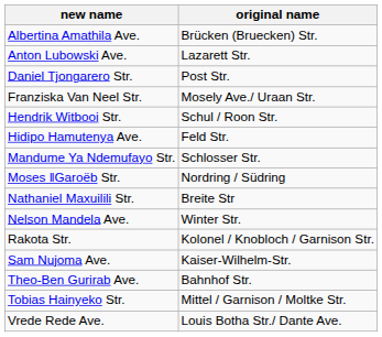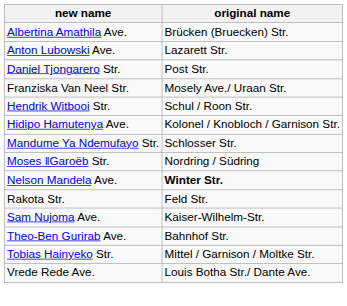Hidipo Hamutenya Ave. | original name: Feld Str. -> Kolonel / Knobloch / Garnison Str.
- row: Nathaniel Maxuilili Str. | Breite Str
Nelson Mandela Ave. | original name: normal -> bold
Rakota Str. | original name: Kolonel / Knobloch / Garnison Str. -> Feld Str.
